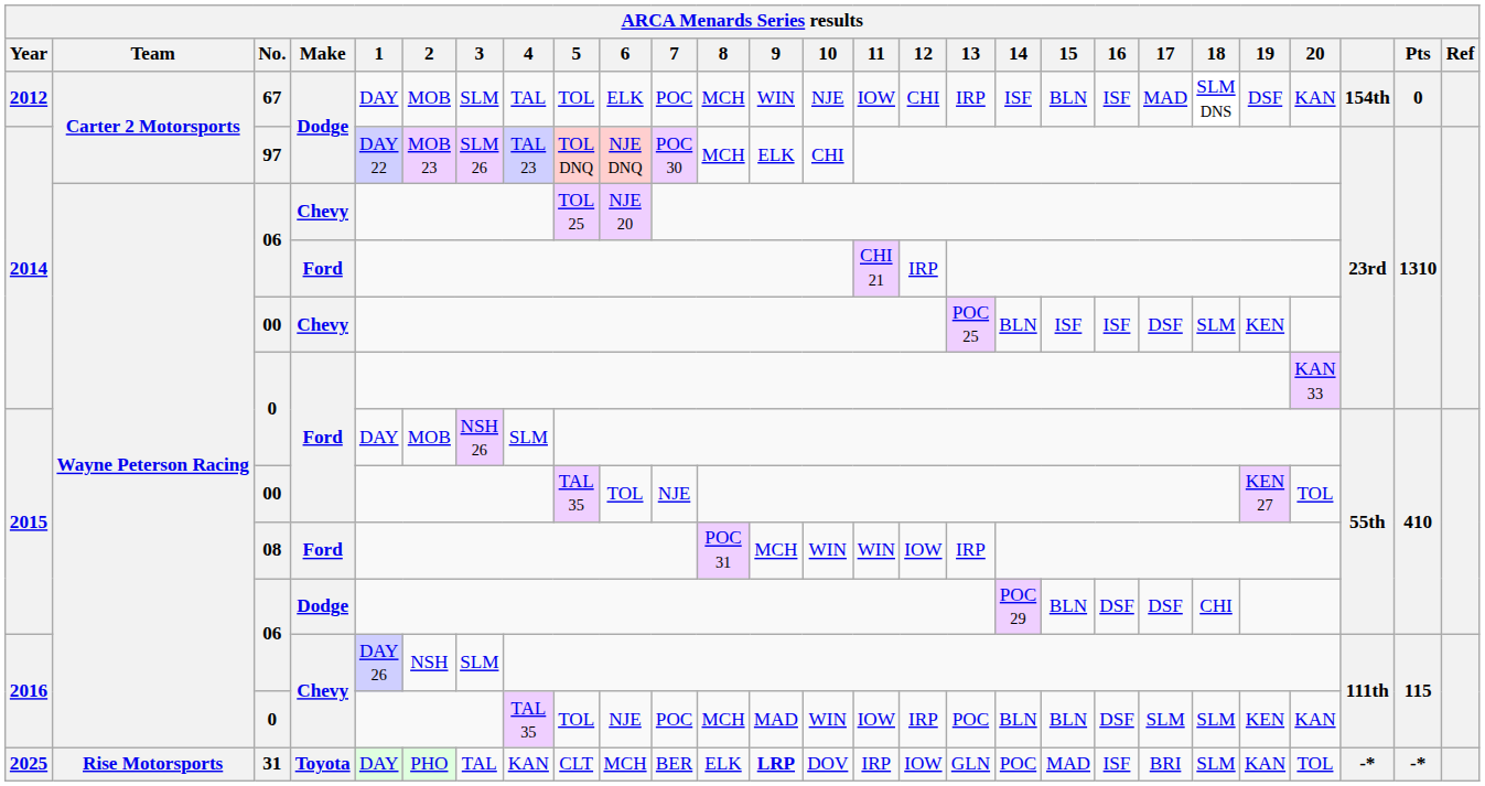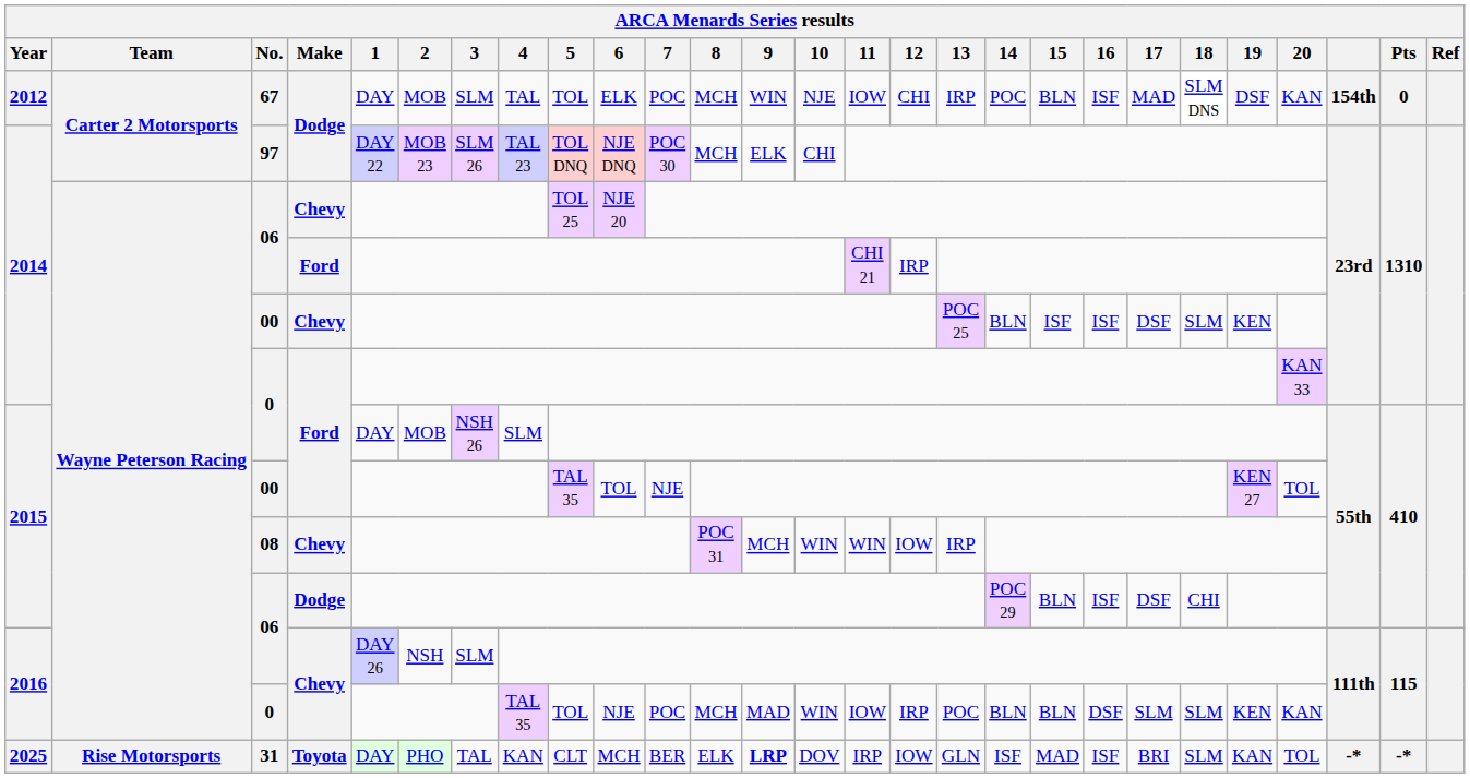67 | 14: ISF -> POC
08 | Make: Ford -> Chevy
2015 / 06 | 16: DSF -> ISF
31 | 14: POC -> ISF
